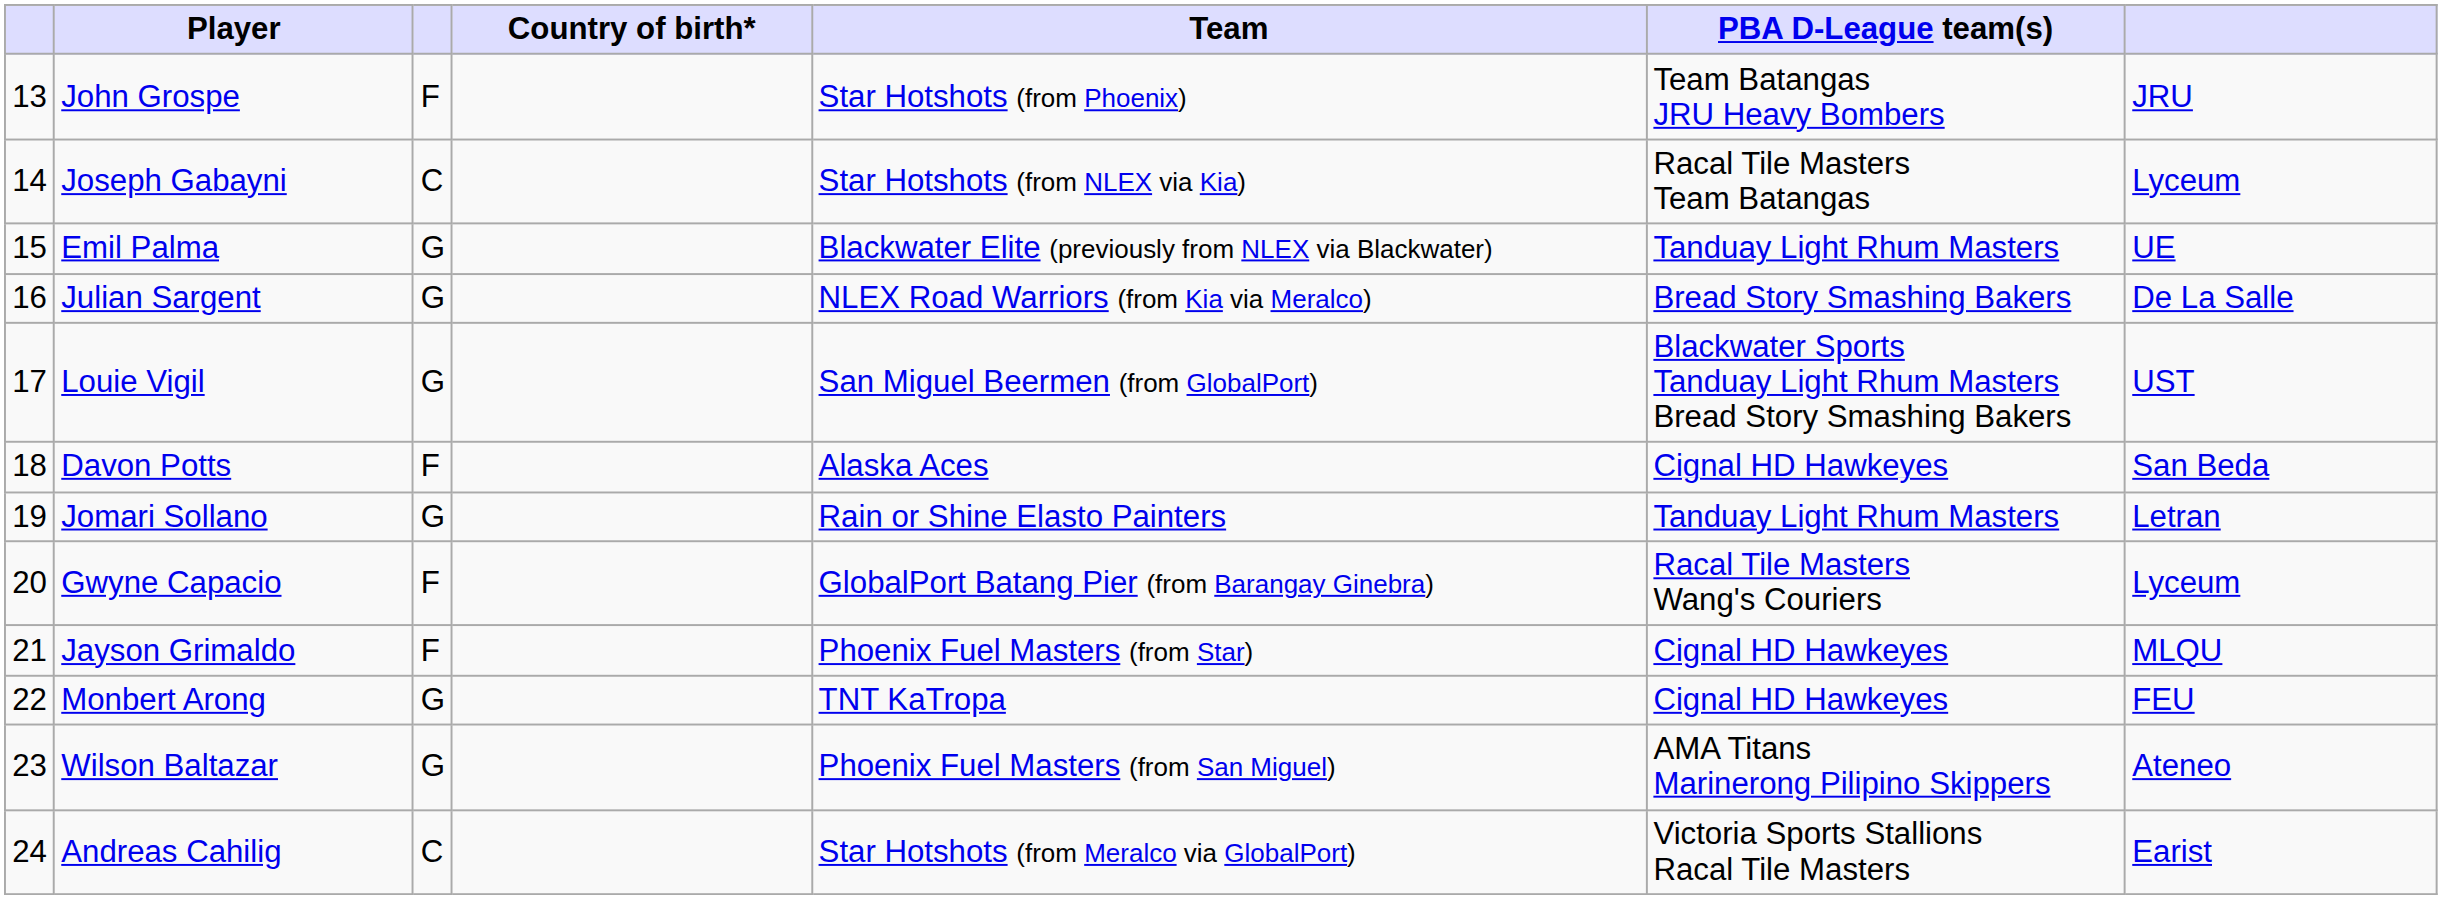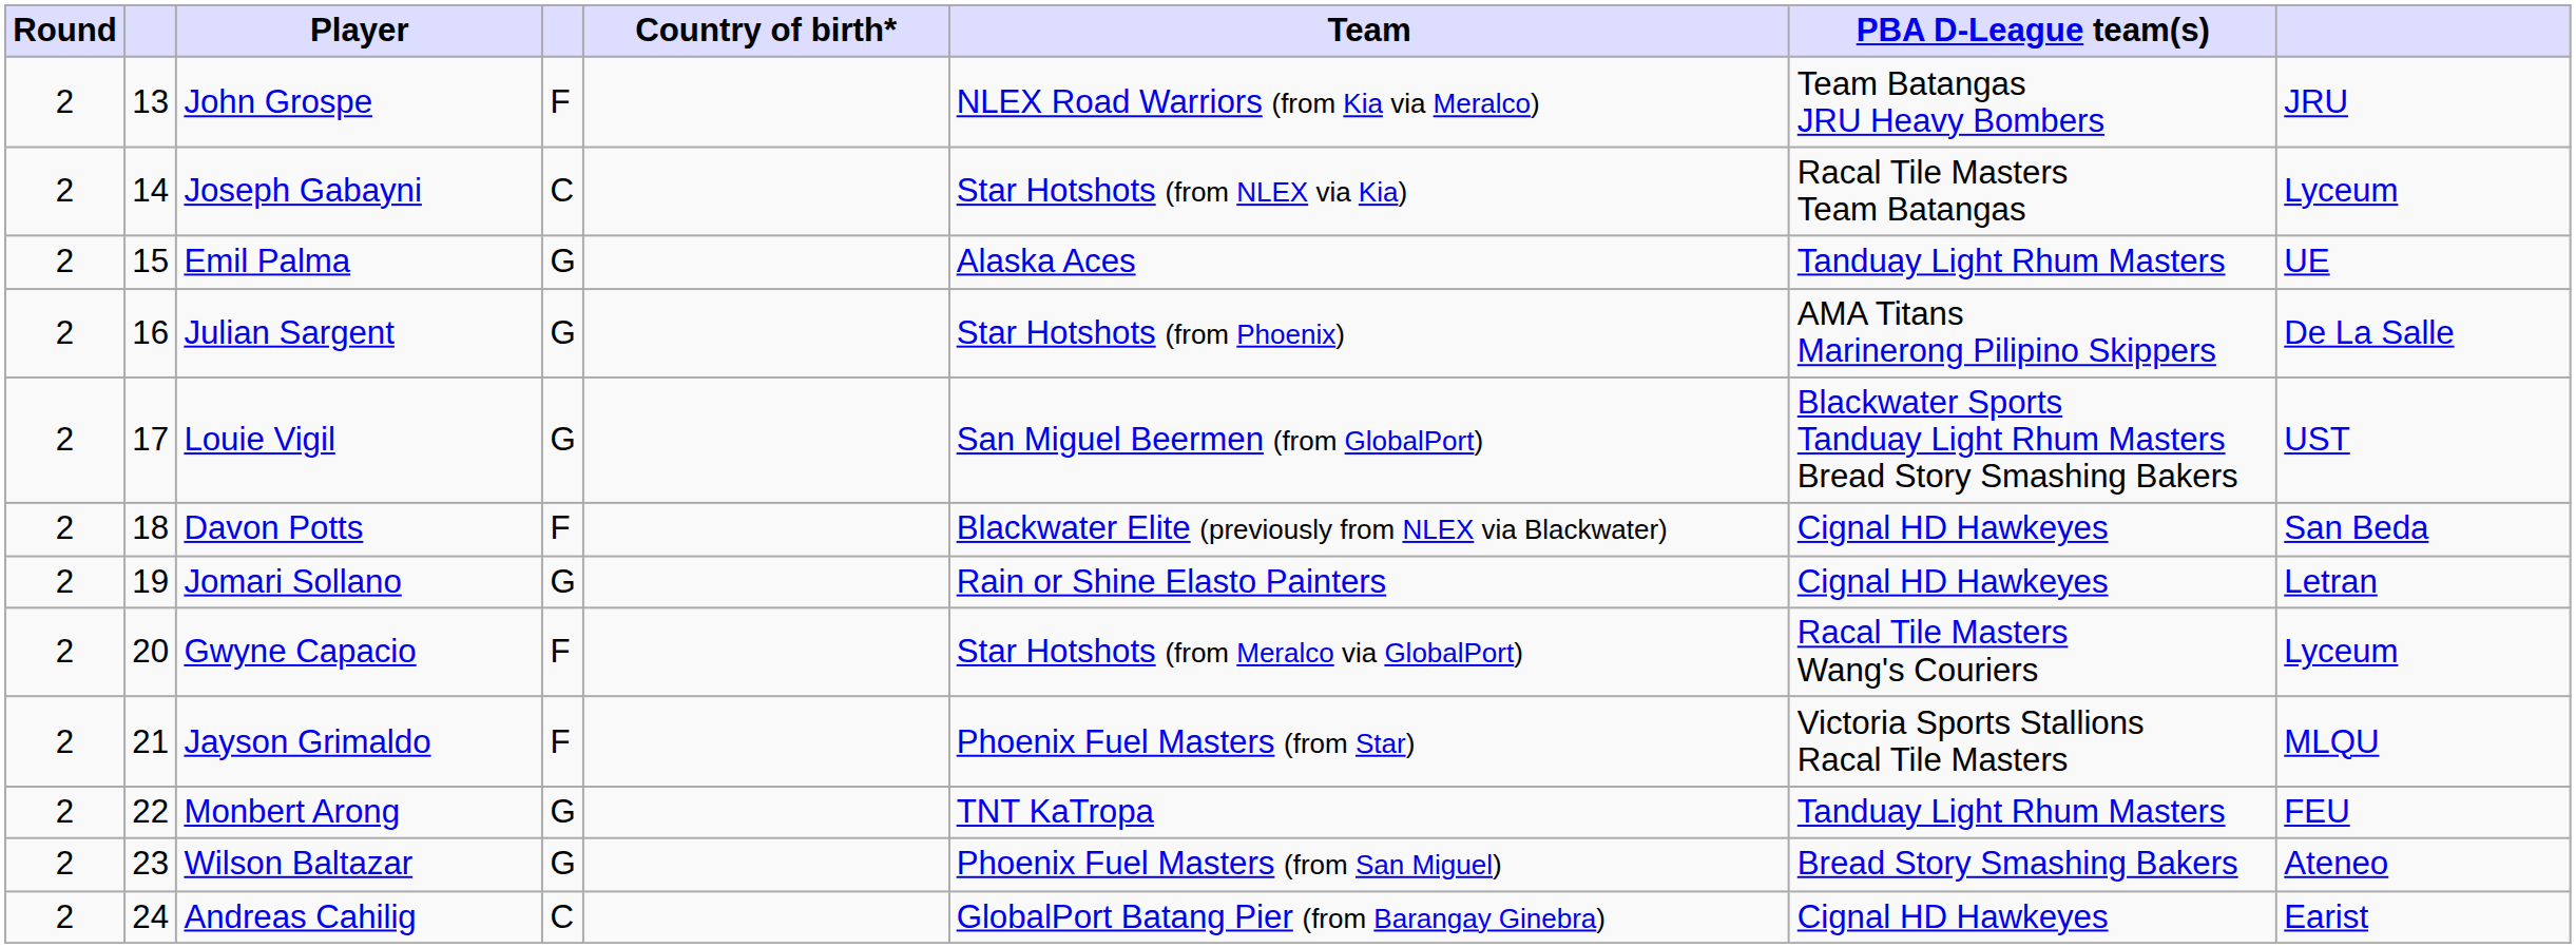+ column: Round | 2 | 2 | 2 | 2 | 2 | 2 | 2 | 2 | 2 | 2 | 2 | 2
John Grospe | Team: Star Hotshots (from Phoenix) -> NLEX Road Warriors (from Kia via Meralco)
Emil Palma | Team: Blackwater Elite (previously from NLEX via Blackwater) -> Alaska Aces
Julian Sargent | Team: NLEX Road Warriors (from Kia via Meralco) -> Star Hotshots (from Phoenix)
Julian Sargent | PBA D-League team(s): Bread Story Smashing Bakers -> AMA Titans Marinerong Pilipino Skippers
Davon Potts | Team: Alaska Aces -> Blackwater Elite (previously from NLEX via Blackwater)
Jomari Sollano | PBA D-League team(s): Tanduay Light Rhum Masters -> Cignal HD Hawkeyes
Gwyne Capacio | Team: GlobalPort Batang Pier (from Barangay Ginebra) -> Star Hotshots (from Meralco via GlobalPort)
Jayson Grimaldo | PBA D-League team(s): Cignal HD Hawkeyes -> Victoria Sports Stallions Racal Tile Masters
Monbert Arong | PBA D-League team(s): Cignal HD Hawkeyes -> Tanduay Light Rhum Masters
Wilson Baltazar | PBA D-League team(s): AMA Titans Marinerong Pilipino Skippers -> Bread Story Smashing Bakers
Andreas Cahilig | Team: Star Hotshots (from Meralco via GlobalPort) -> GlobalPort Batang Pier (from Barangay Ginebra)
Andreas Cahilig | PBA D-League team(s): Victoria Sports Stallions Racal Tile Masters -> Cignal HD Hawkeyes
